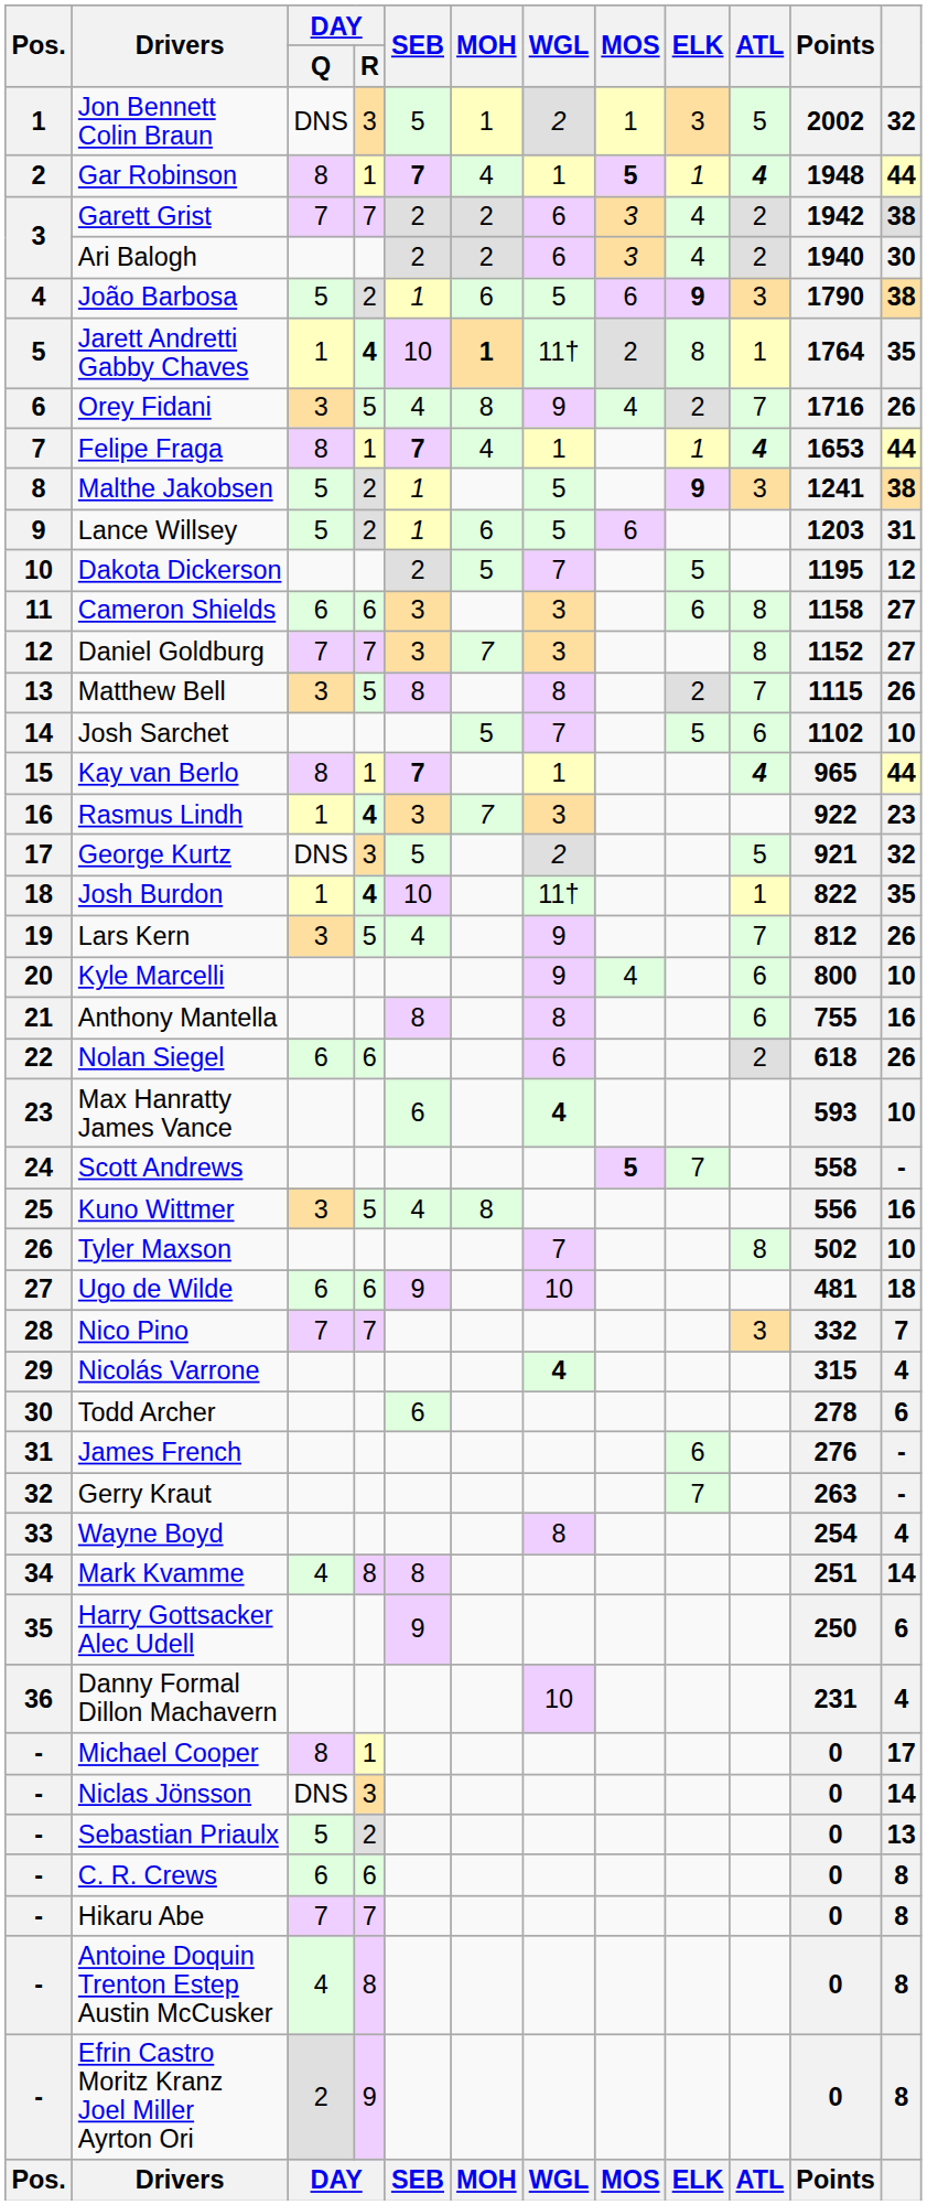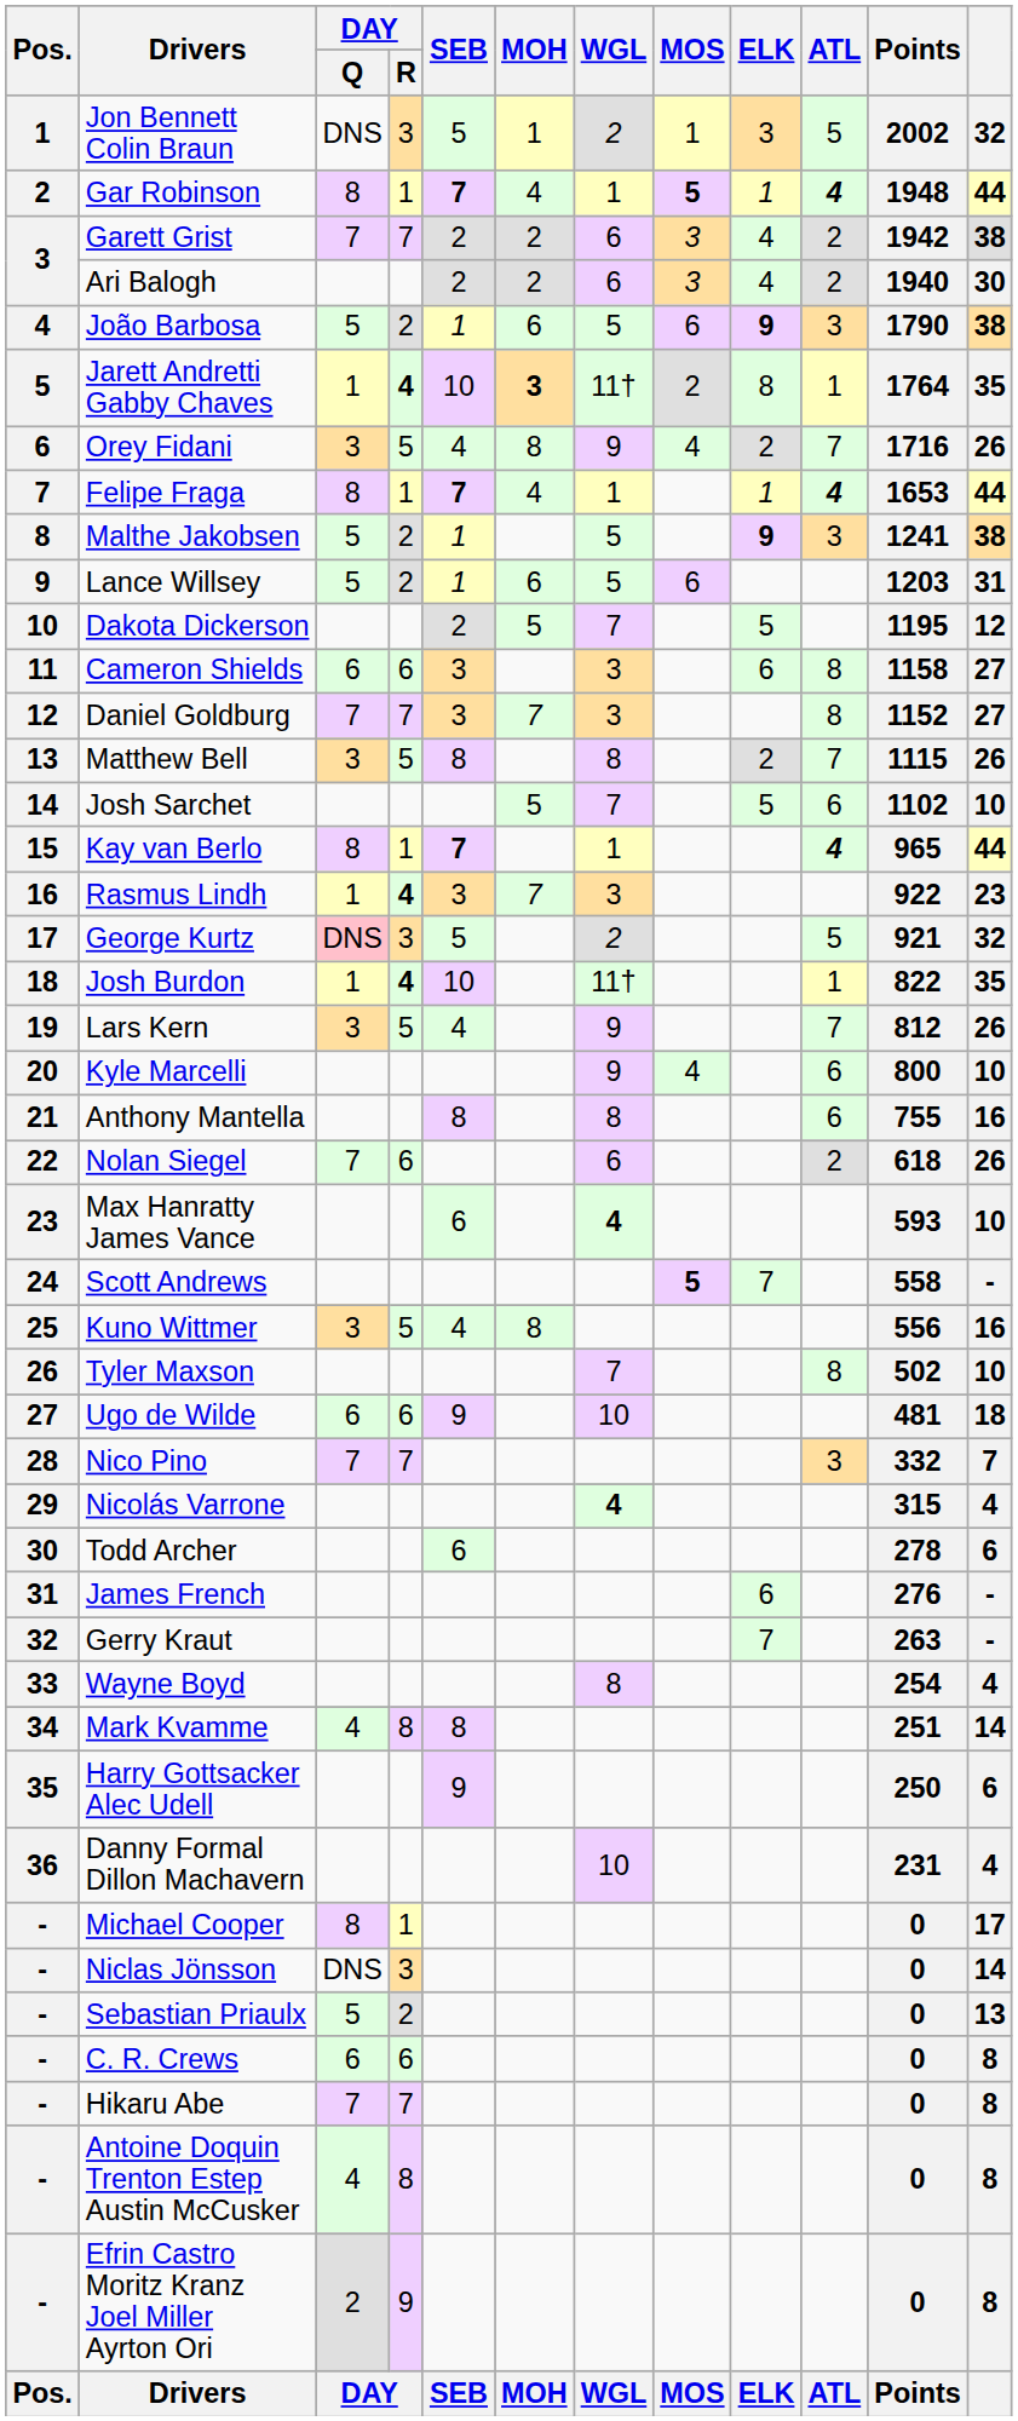Jarett Andretti Gabby Chaves | MOH: 1 -> 3
George Kurtz | DAY / Q: no background -> pink background
Nolan Siegel | DAY / Q: 6 -> 7
